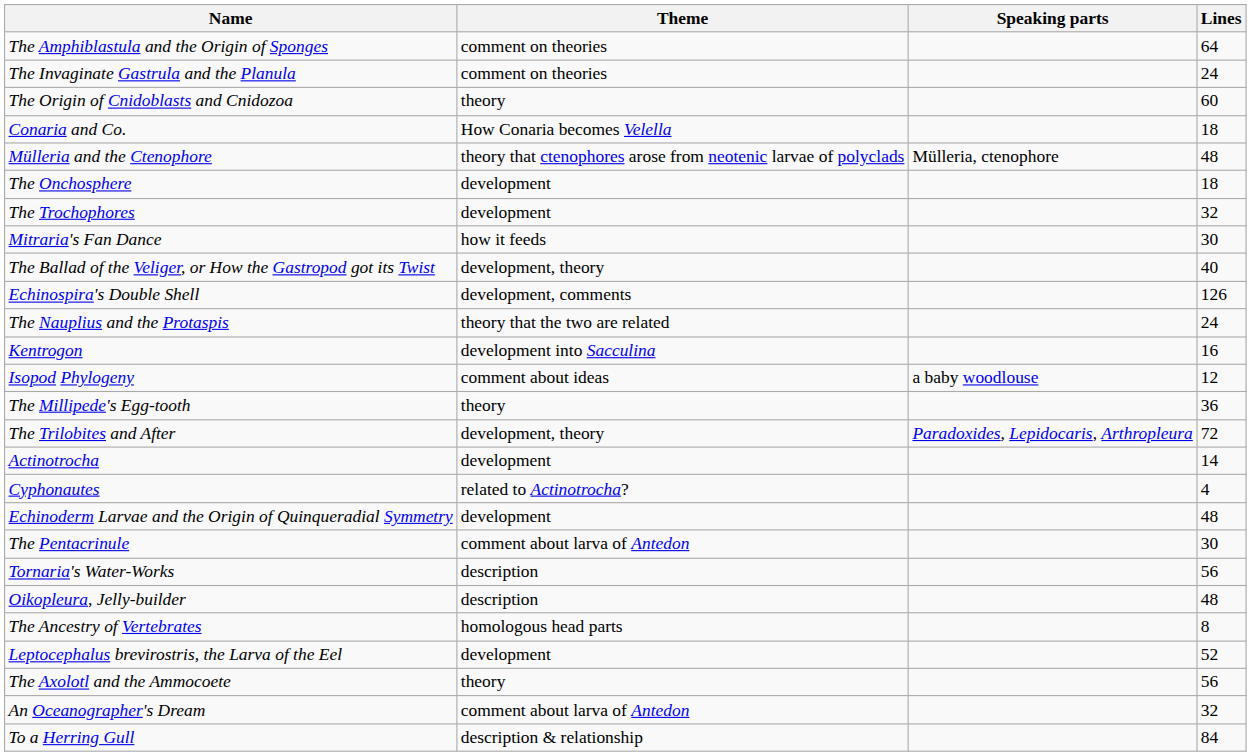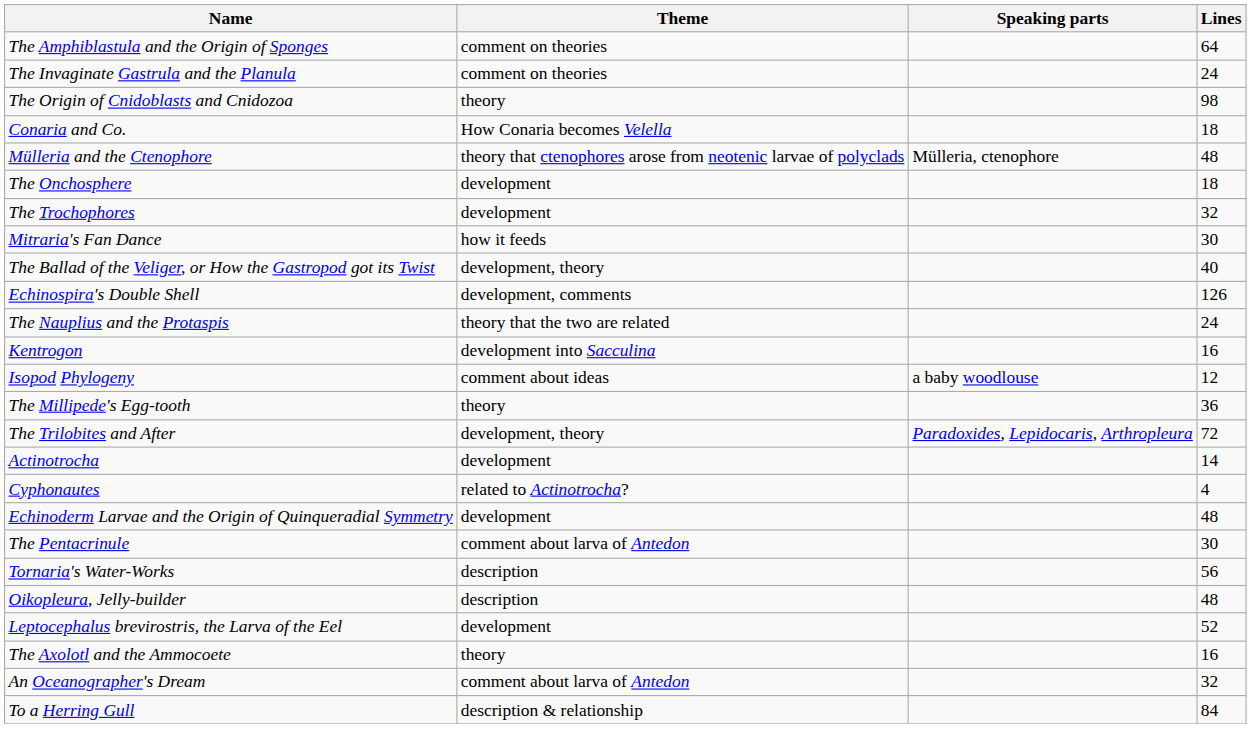The Origin of Cnidoblasts and Cnidozoa | Lines: 60 -> 98
- row: The Ancestry of Vertebrates | homologous head parts | 8
The Axolotl and the Ammocoete | Lines: 56 -> 16
